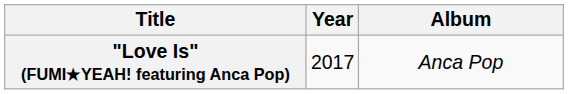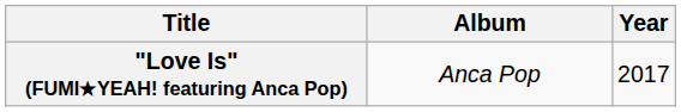columns swapped: Year <-> Album
